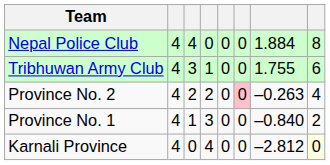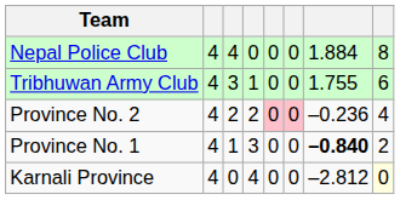Province No. 2 | column 5: no background -> pink background
Province No. 2 | column 7: –0.263 -> –0.236
Province No. 1 | column 7: normal -> bold
